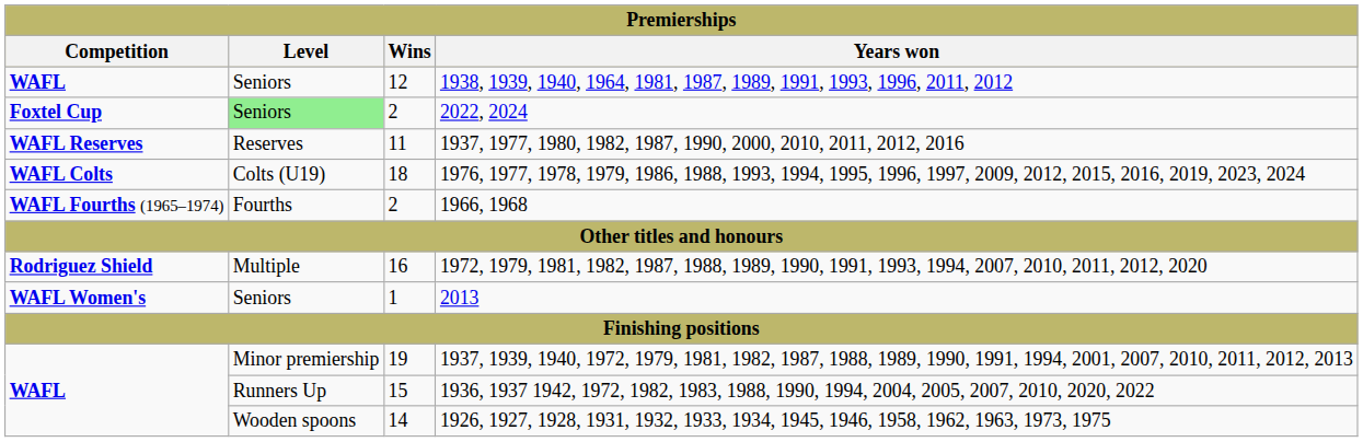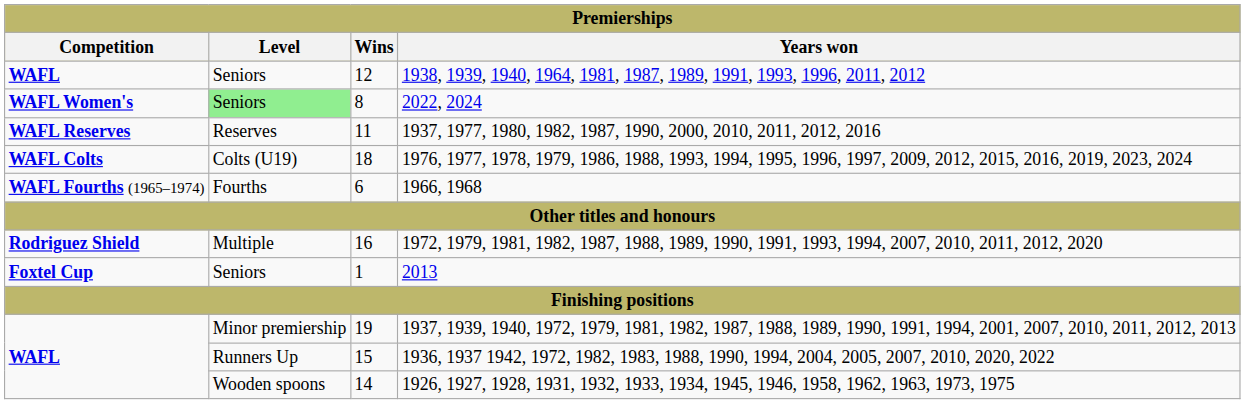2022, 2024 | Competition: Foxtel Cup -> WAFL Women's
2022, 2024 | Wins: 2 -> 8
1966, 1968 | Wins: 2 -> 6
2013 | Competition: WAFL Women's -> Foxtel Cup
